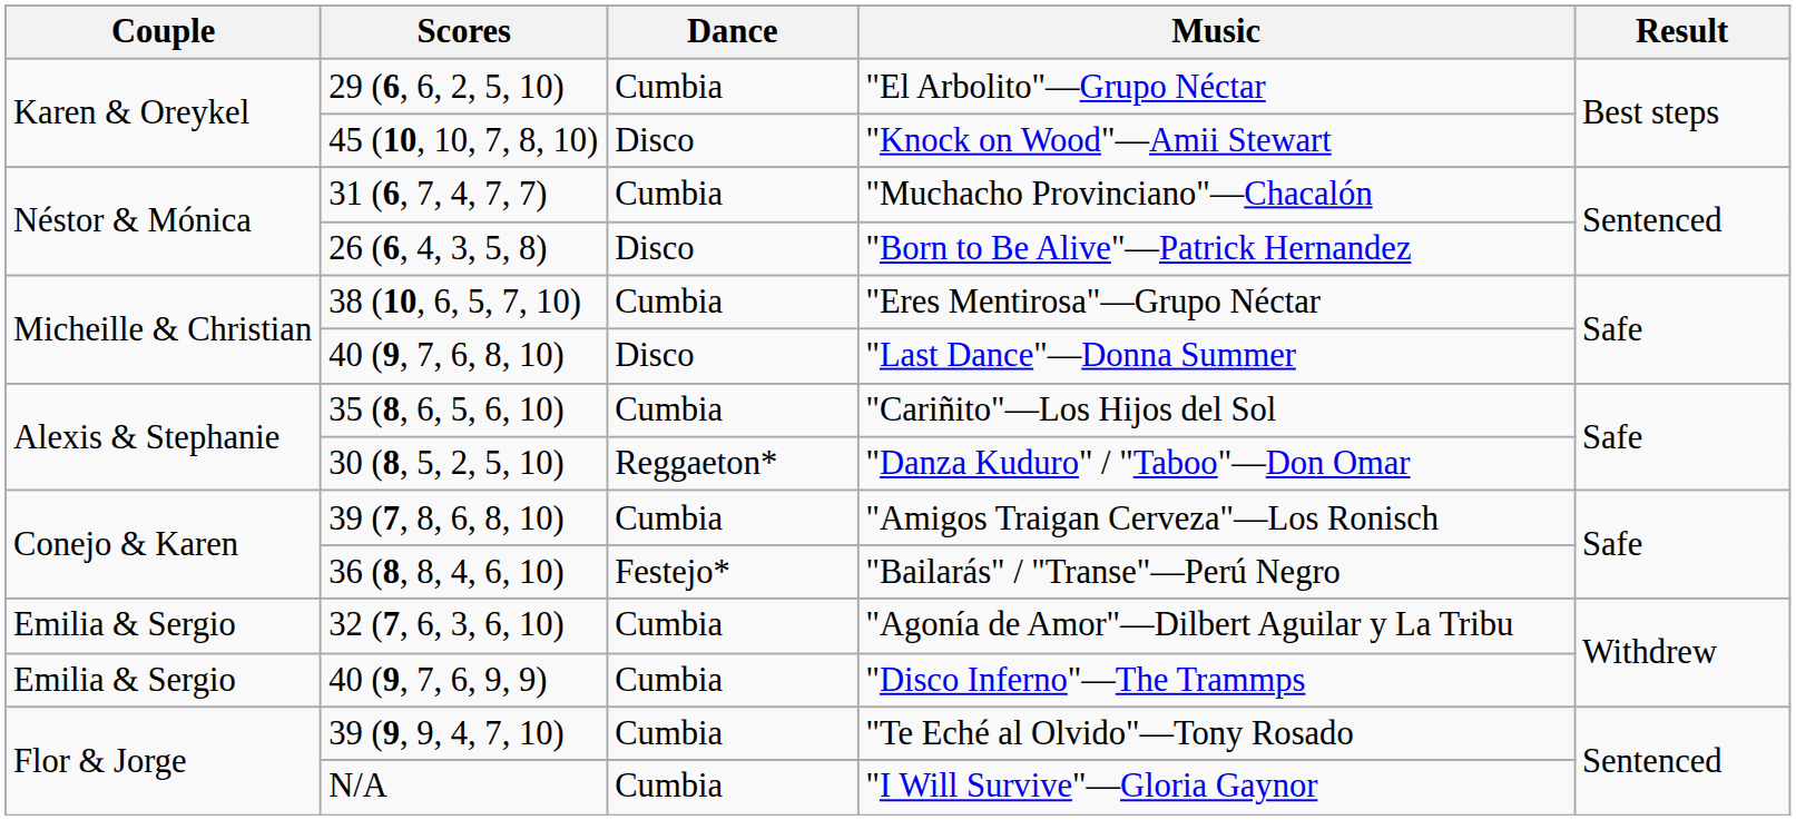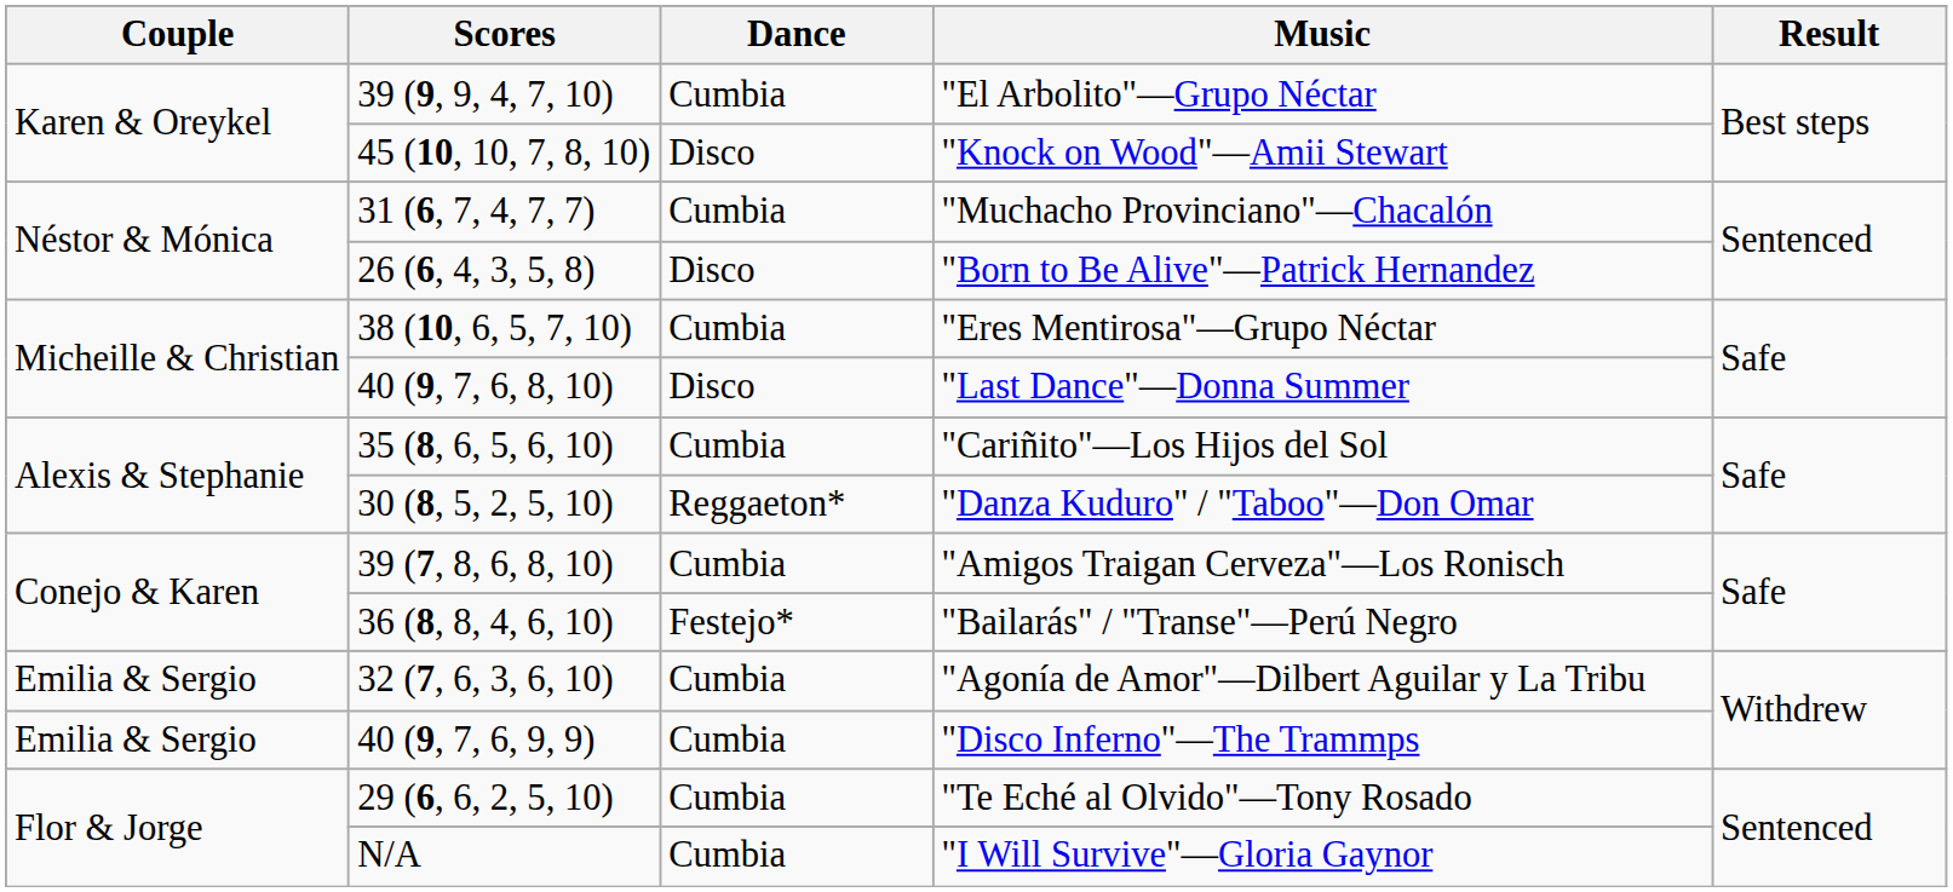"El Arbolito"—Grupo Néctar | Scores: 29 (6, 6, 2, 5, 10) -> 39 (9, 9, 4, 7, 10)
"Te Eché al Olvido"—Tony Rosado | Scores: 39 (9, 9, 4, 7, 10) -> 29 (6, 6, 2, 5, 10)
